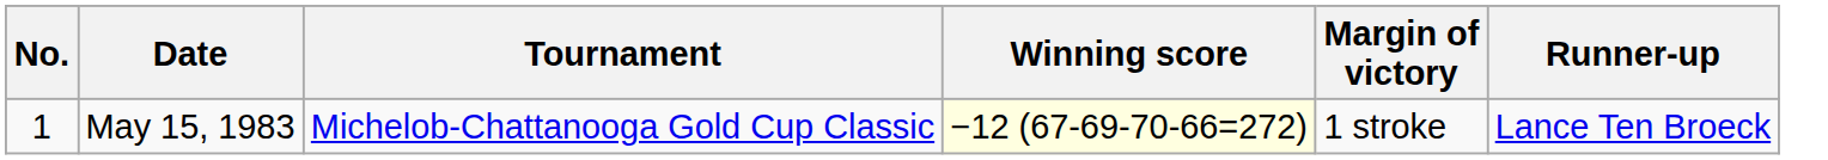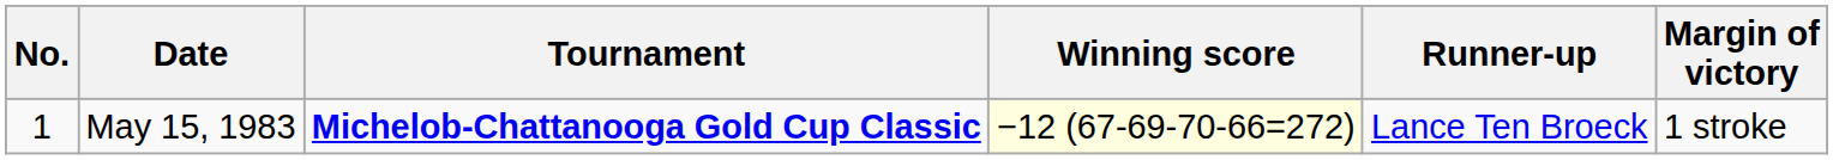columns swapped: Margin of victory <-> Runner-up
May 15, 1983 | Tournament: normal -> bold
